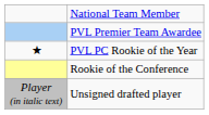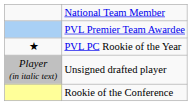rows swapped: Rookie of the Conference <-> Unsigned drafted player
